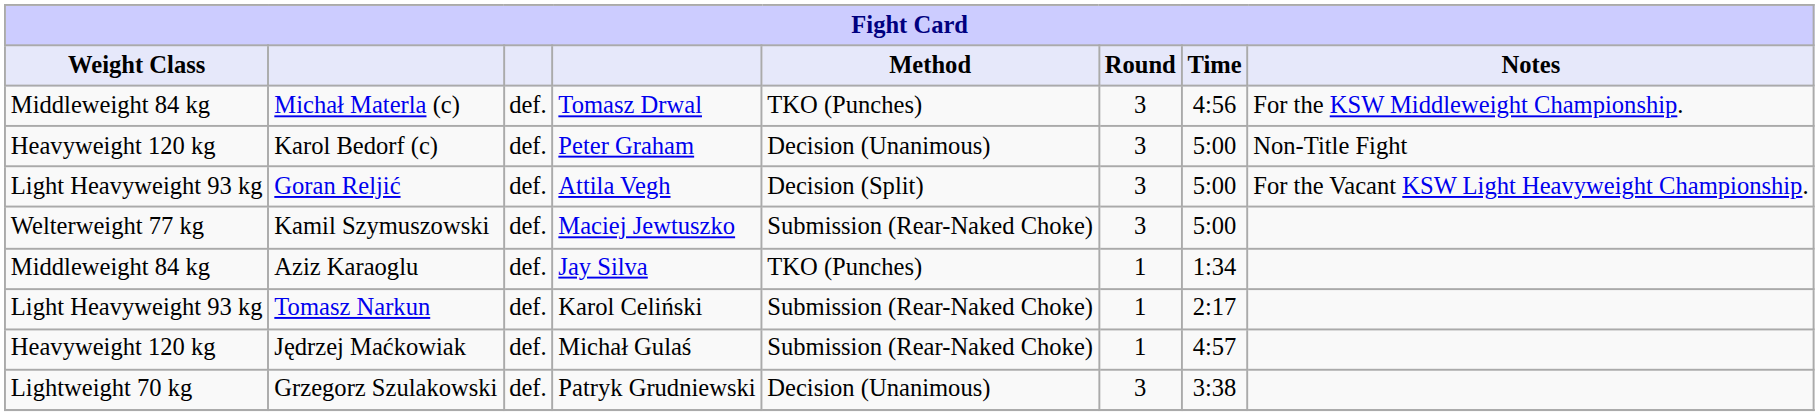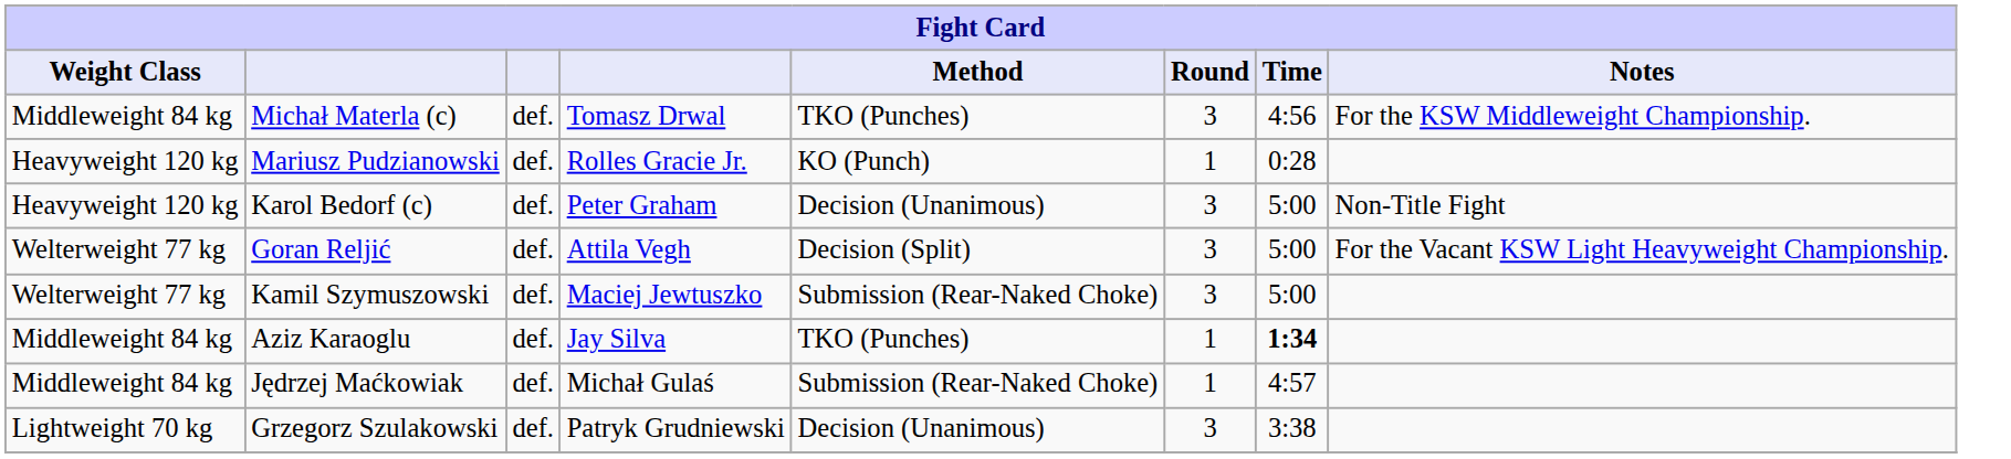+ row: Heavyweight 120 kg | Mariusz Pudzianowski | def. | Rolles Gracie Jr. | KO (Punch) | 1 | 0:28
Goran Reljić | Weight Class: Light Heavyweight 93 kg -> Welterweight 77 kg
Aziz Karaoglu | Time: normal -> bold
- row: Light Heavyweight 93 kg | Tomasz Narkun | def. | Karol Celiński | Submission (Rear-Naked Choke) | 1 | 2:17
Jędrzej Maćkowiak | Weight Class: Heavyweight 120 kg -> Middleweight 84 kg
